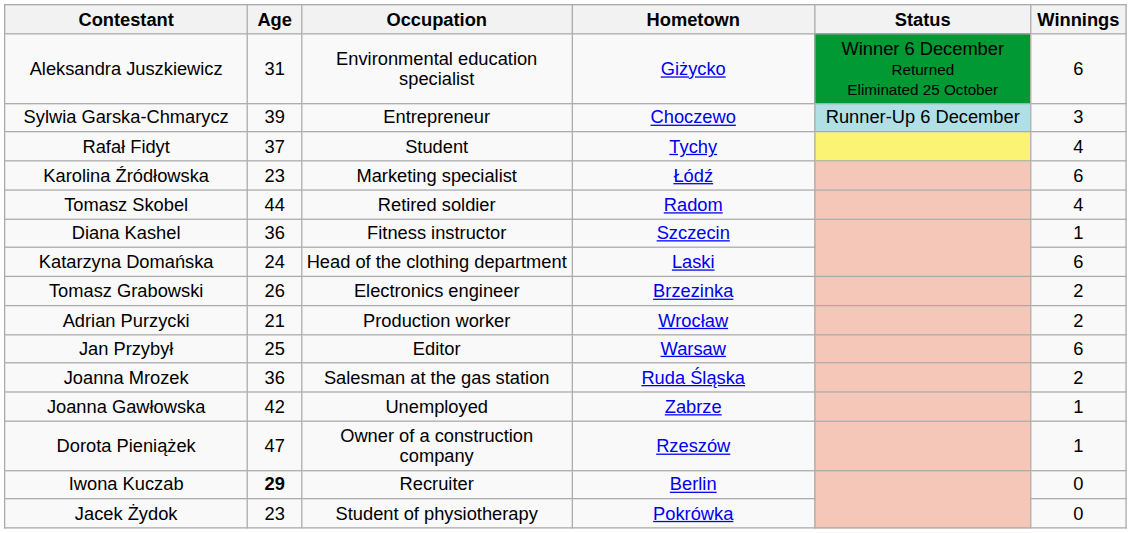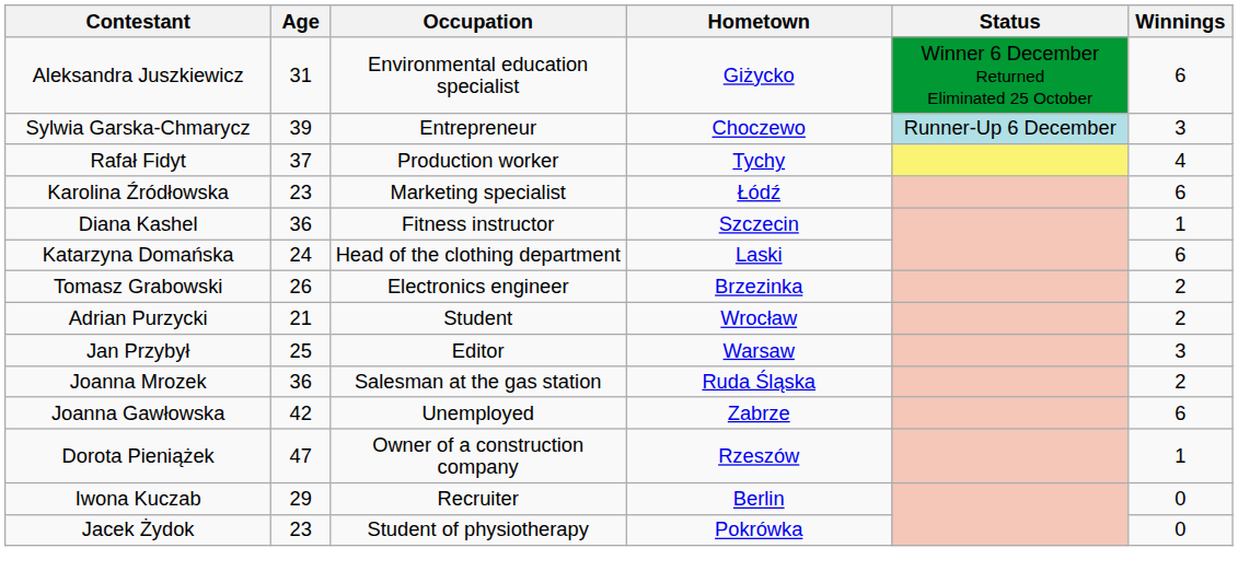Rafał Fidyt | Occupation: Student -> Production worker
- row: Tomasz Skobel | 44 | Retired soldier | Radom | 4
Adrian Purzycki | Occupation: Production worker -> Student
Jan Przybył | Winnings: 6 -> 3
Joanna Gawłowska | Winnings: 1 -> 6
Iwona Kuczab | Age: bold -> normal
